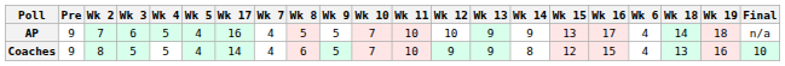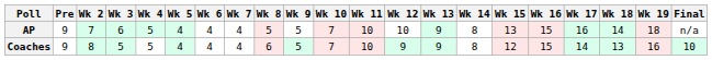columns swapped: Wk 6 <-> Wk 17
AP | Wk 14: 9 -> 8
AP | Wk 16: 17 -> 15
